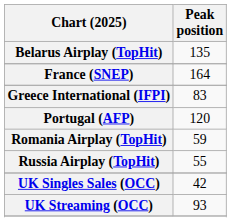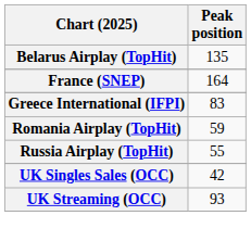- row: Portugal (AFP) | 120
